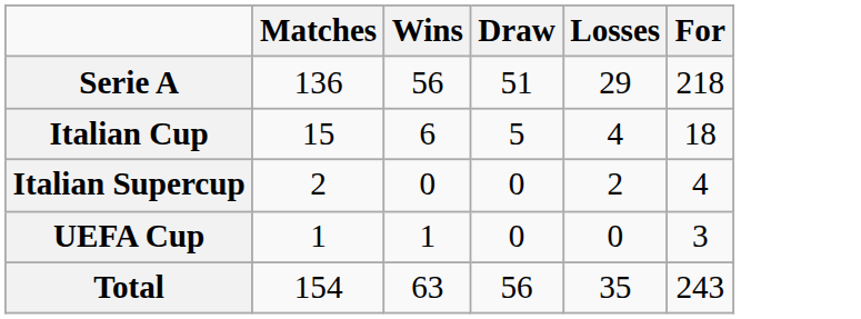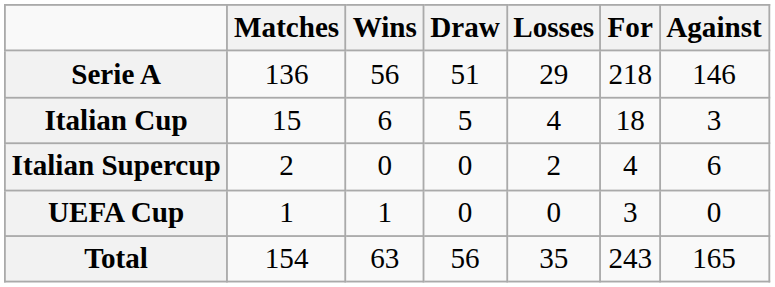+ column: Against | 146 | 3 | 6 | 0 | 165
